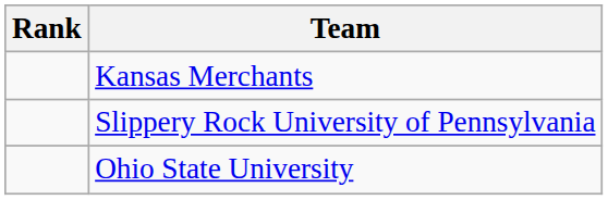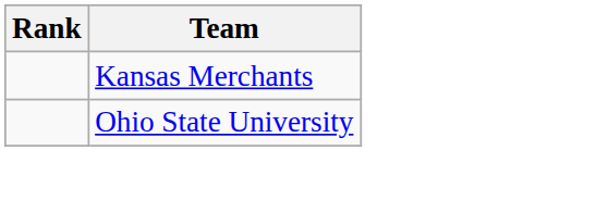- row: Slippery Rock University of Pennsylvania
